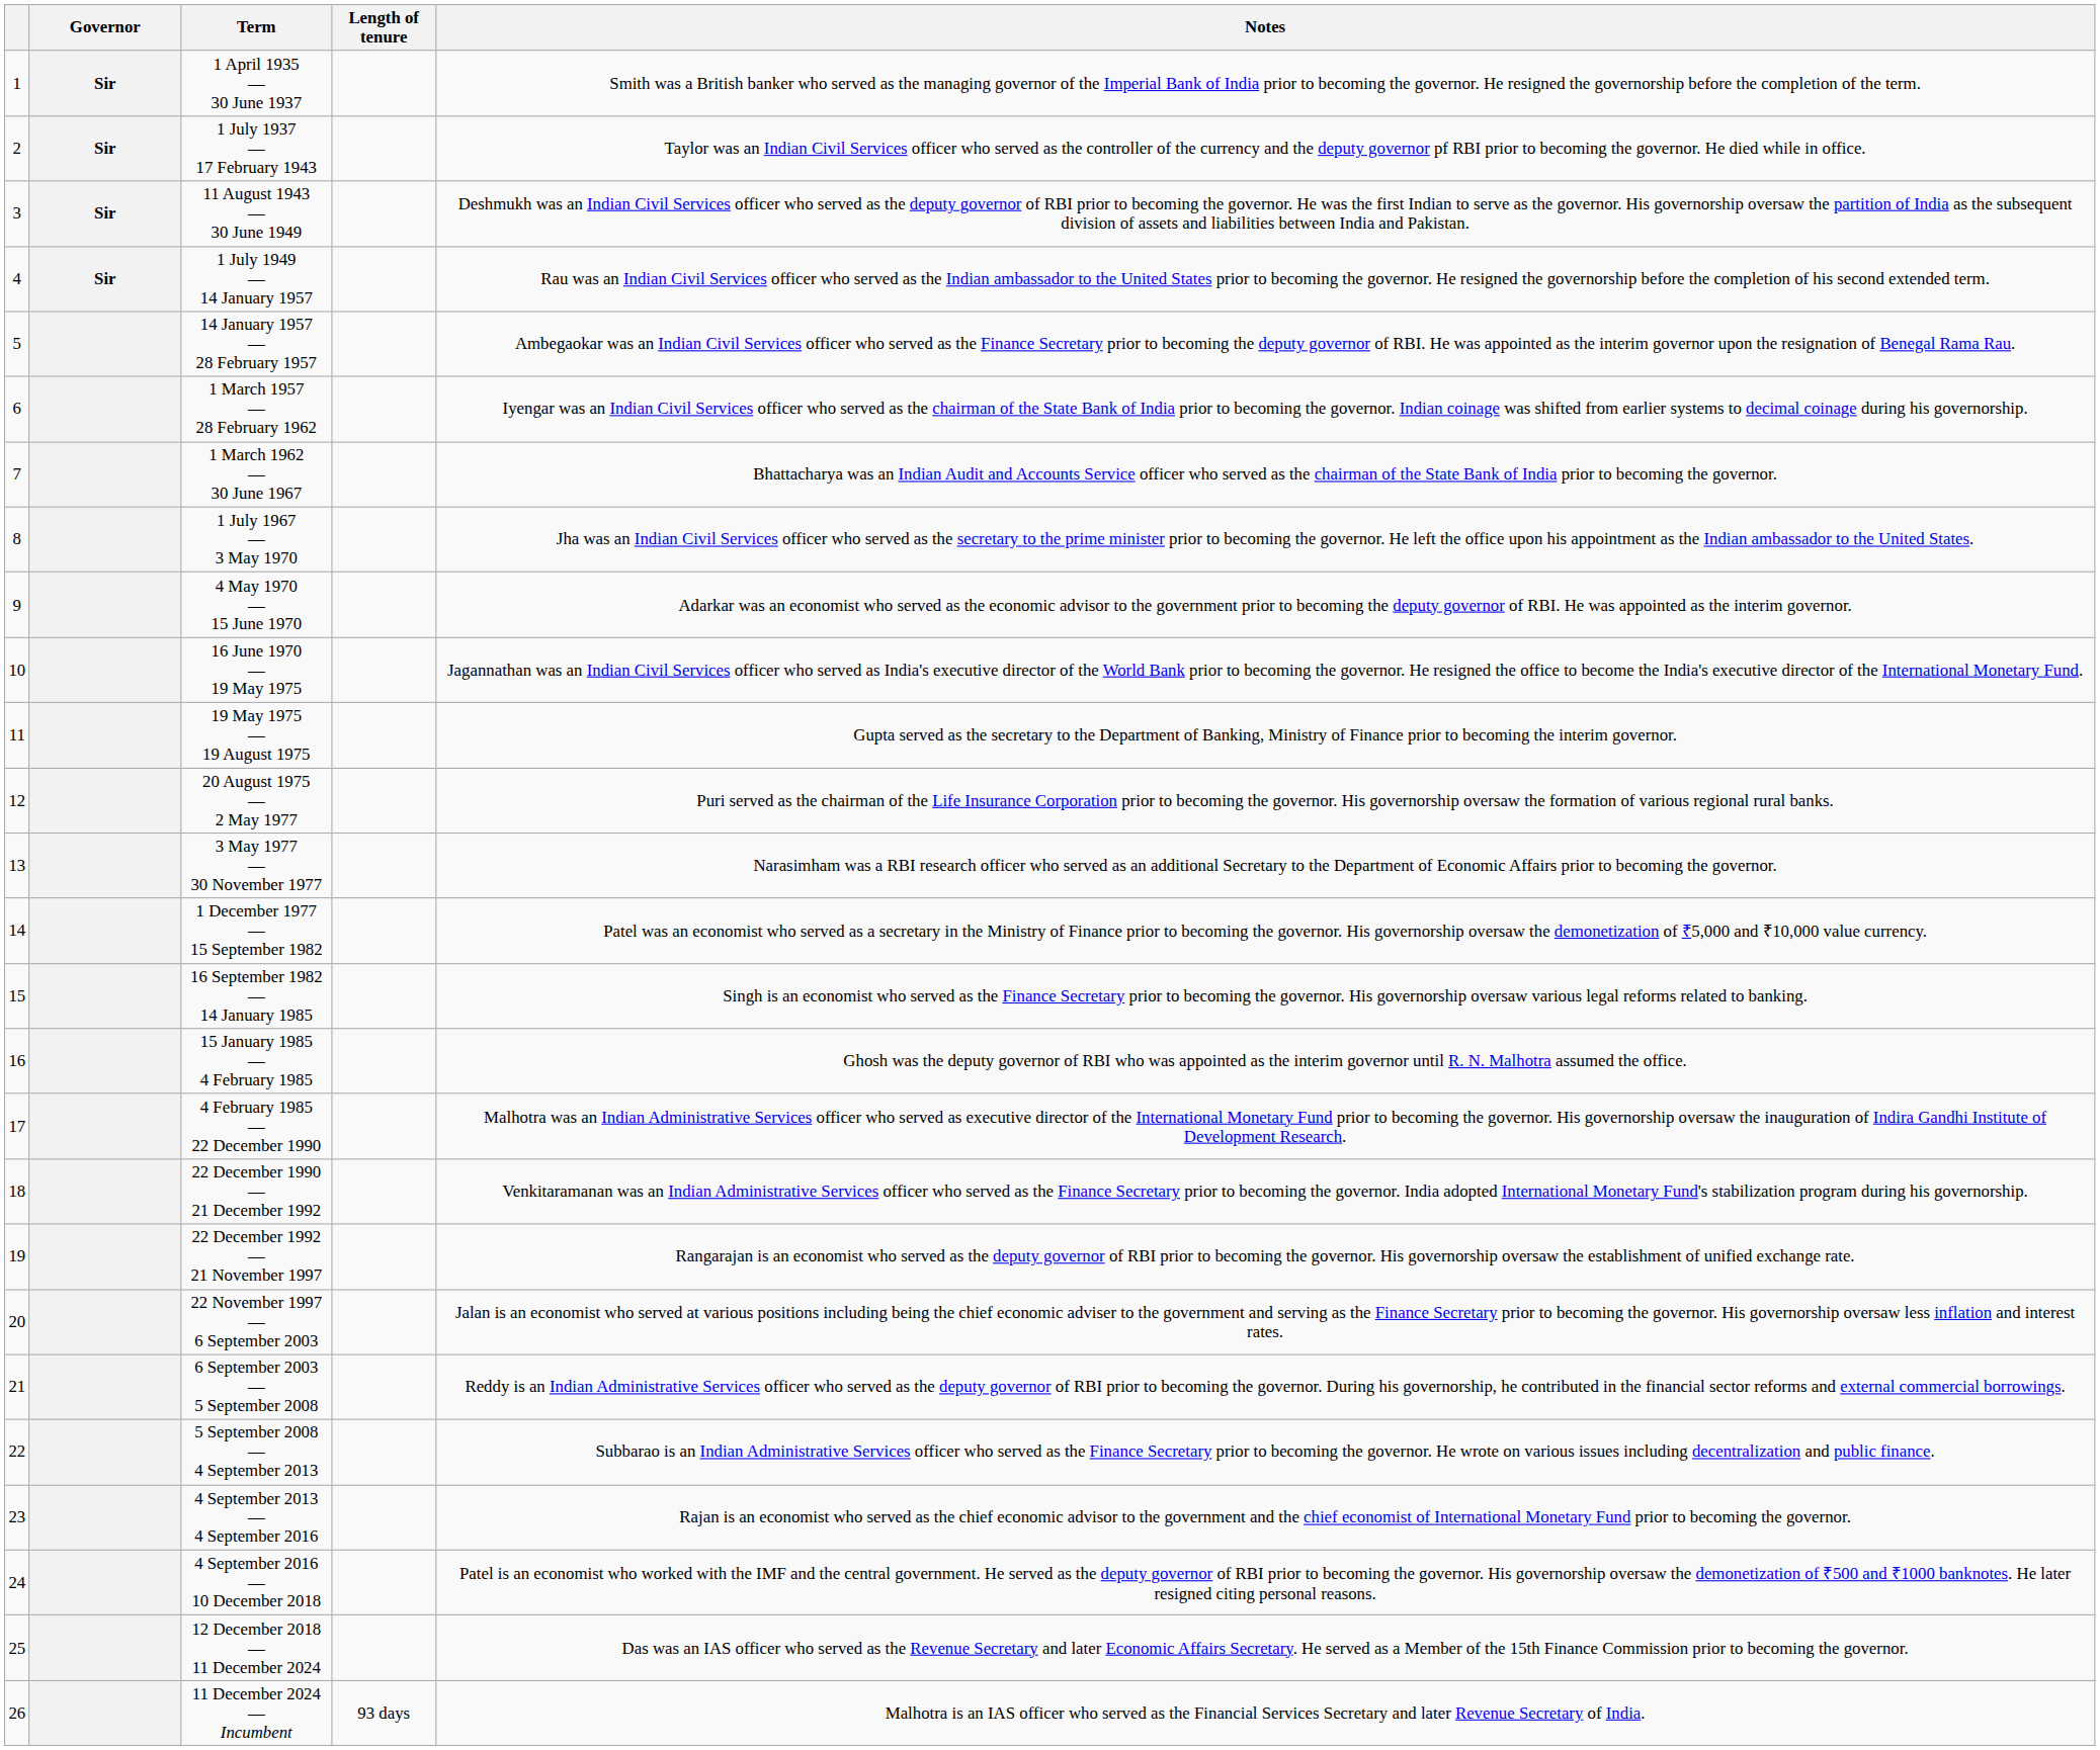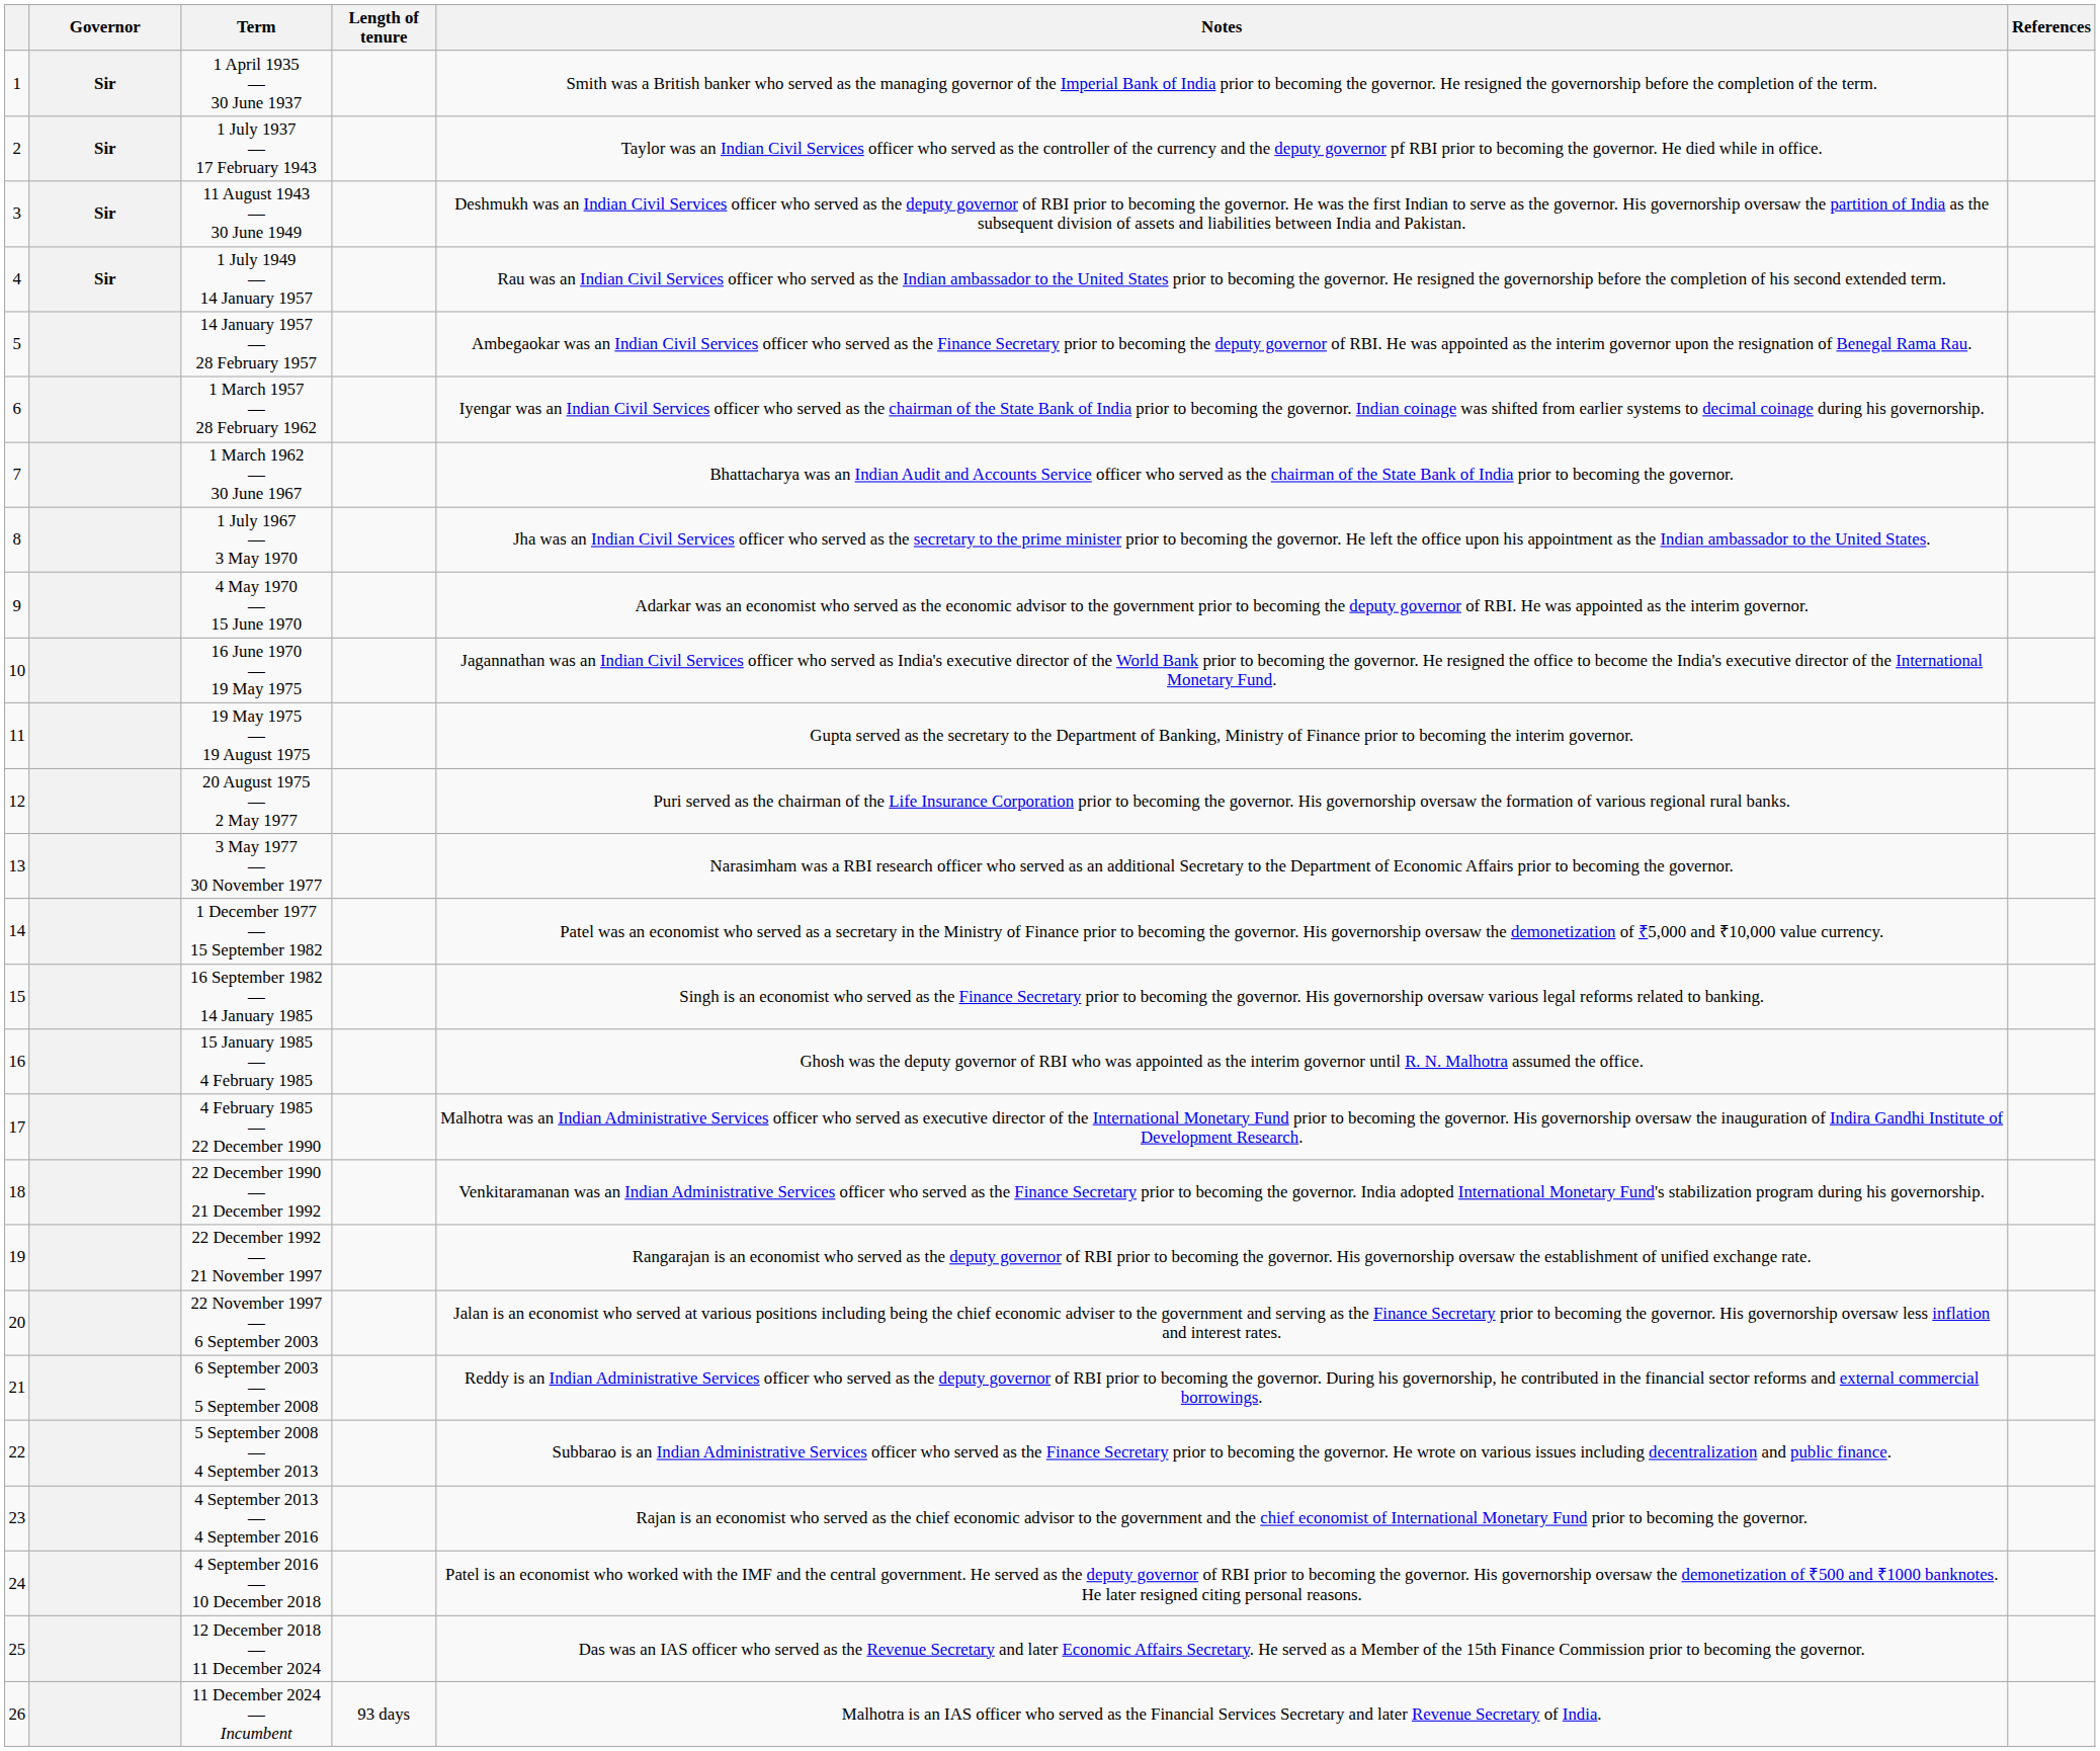+ column: References
